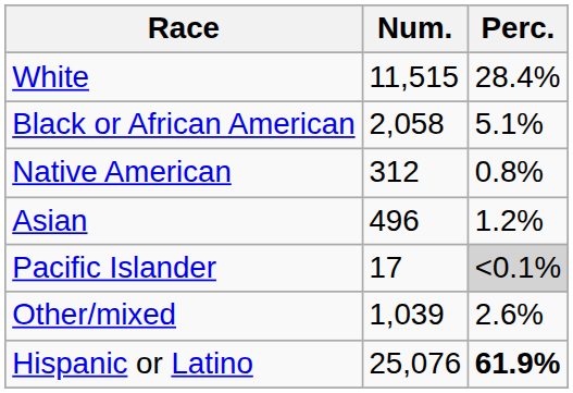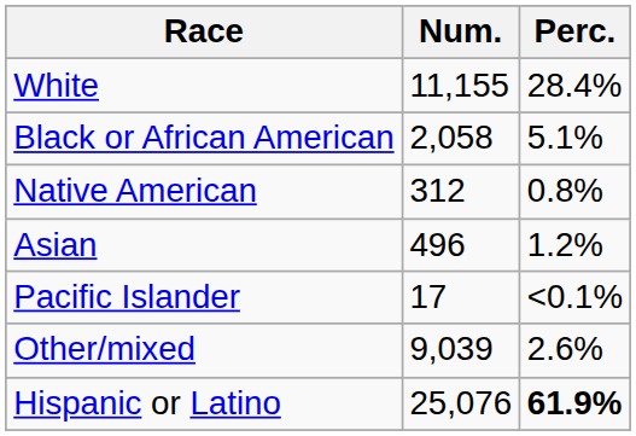White | Num.: 11,515 -> 11,155
Pacific Islander | Perc.: lightgrey background -> no background
Other/mixed | Num.: 1,039 -> 9,039
